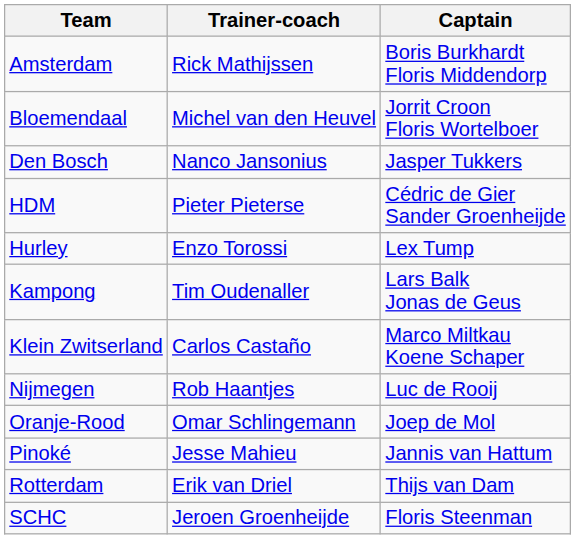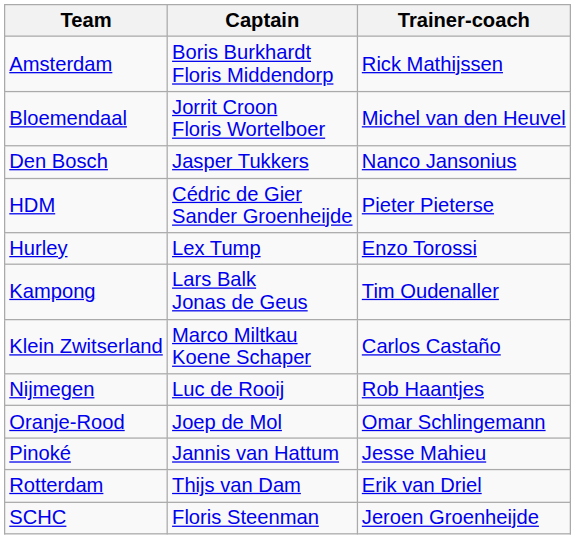columns swapped: Trainer-coach <-> Captain
